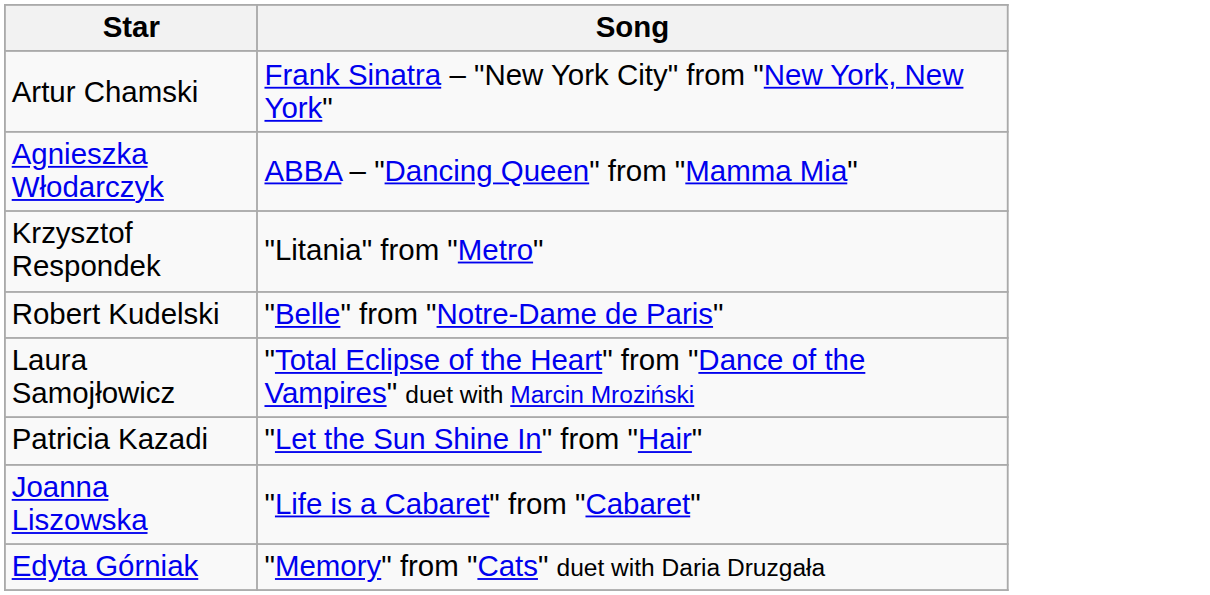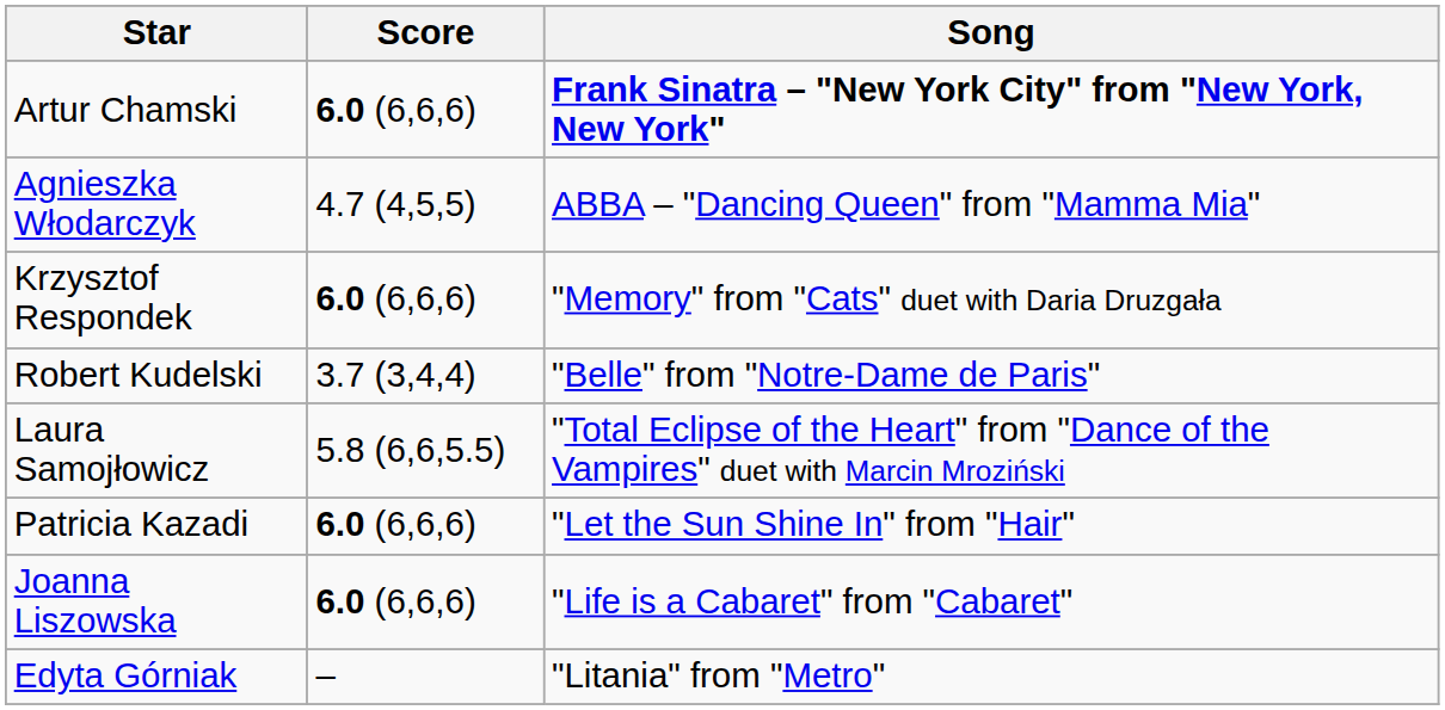+ column: Score | 6.0 (6,6,6) | 4.7 (4,5,5) | 6.0 (6,6,6) | 3.7 (3,4,4) | 5.8 (6,6,5.5) | 6.0 (6,6,6) | 6.0 (6,6,6) | –
Artur Chamski | Song: normal -> bold
Krzysztof Respondek | Song: "Litania" from "Metro" -> "Memory" from "Cats" duet with Daria Druzgała
Edyta Górniak | Song: "Memory" from "Cats" duet with Daria Druzgała -> "Litania" from "Metro"
